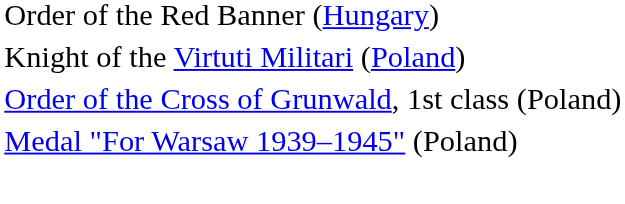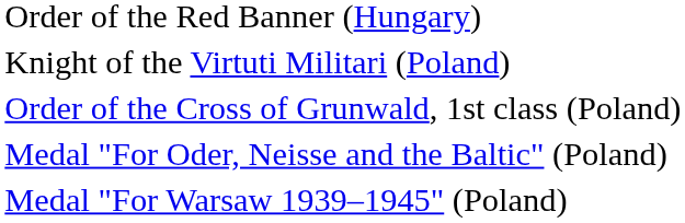+ row: Medal "For Oder, Neisse and the Baltic" (Poland)
